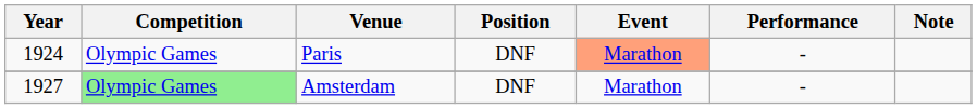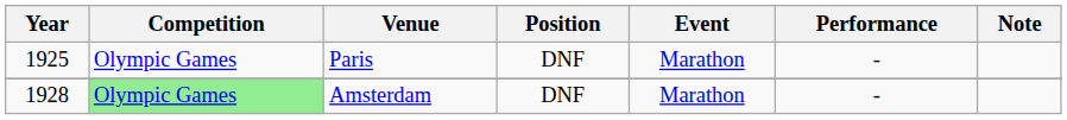Paris | Year: 1924 -> 1925
Paris | Event: lightsalmon background -> no background
Amsterdam | Year: 1927 -> 1928
